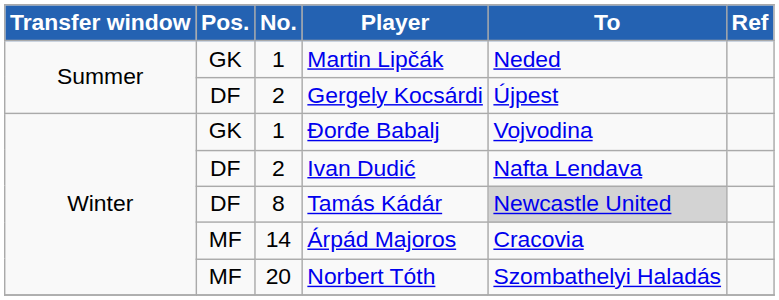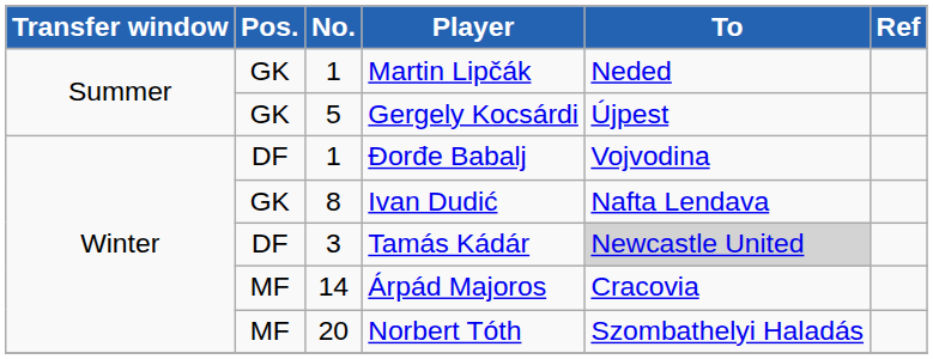Gergely Kocsárdi | Pos.: DF -> GK
Gergely Kocsárdi | No.: 2 -> 5
Đorđe Babalj | Pos.: GK -> DF
Ivan Dudić | Pos.: DF -> GK
Ivan Dudić | No.: 2 -> 8
Tamás Kádár | No.: 8 -> 3
